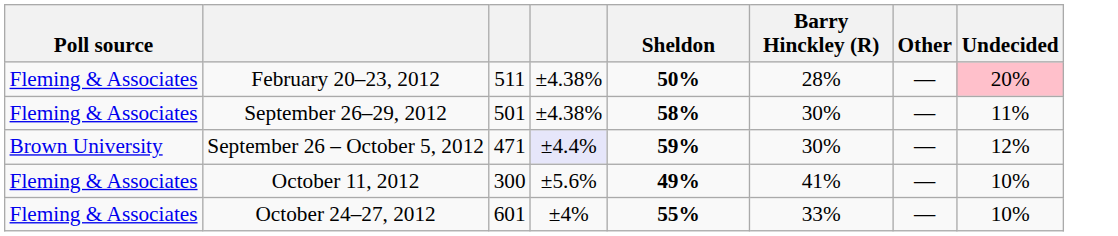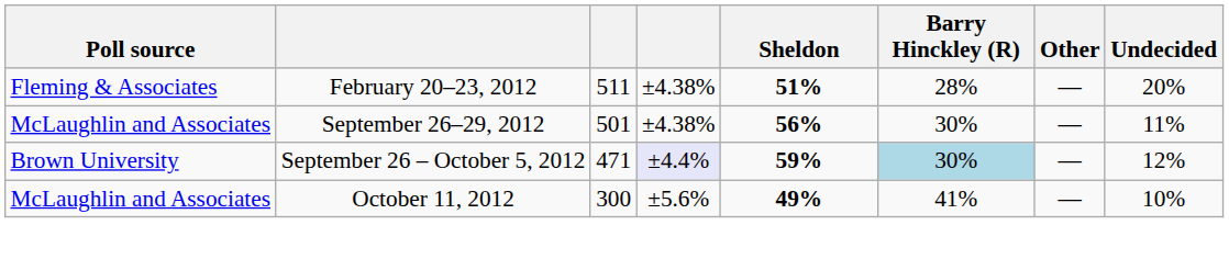February 20–23, 2012 | Sheldon: 50% -> 51%
February 20–23, 2012 | Undecided: pink background -> no background
September 26–29, 2012 | Poll source: Fleming & Associates -> McLaughlin and Associates
September 26–29, 2012 | Sheldon: 58% -> 56%
September 26 – October 5, 2012 | Barry Hinckley (R): no background -> lightblue background
October 11, 2012 | Poll source: Fleming & Associates -> McLaughlin and Associates
- row: Fleming & Associates | October 24–27, 2012 | 601 | ±4% | 55% | 33% | — | 10%
